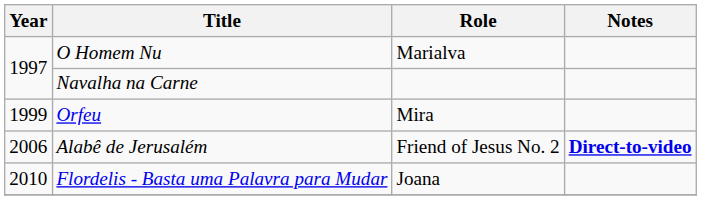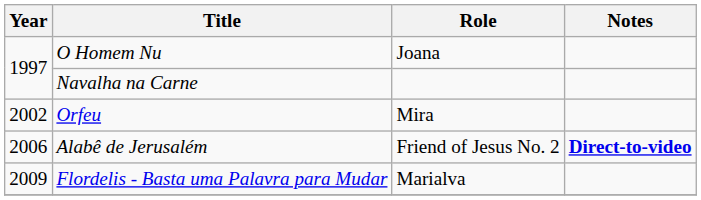O Homem Nu | Role: Marialva -> Joana
Orfeu | Year: 1999 -> 2002
Flordelis - Basta uma Palavra para Mudar | Year: 2010 -> 2009
Flordelis - Basta uma Palavra para Mudar | Role: Joana -> Marialva
